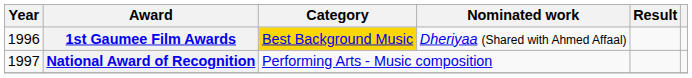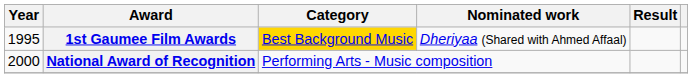1st Gaumee Film Awards | Year: 1996 -> 1995
National Award of Recognition | Year: 1997 -> 2000
